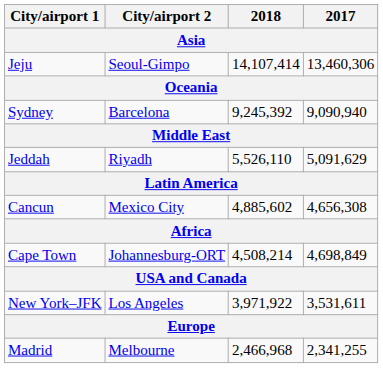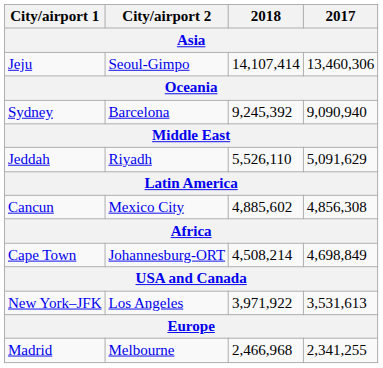Cancun | 2017: 4,656,308 -> 4,856,308
New York–JFK | 2017: 3,531,611 -> 3,531,613
